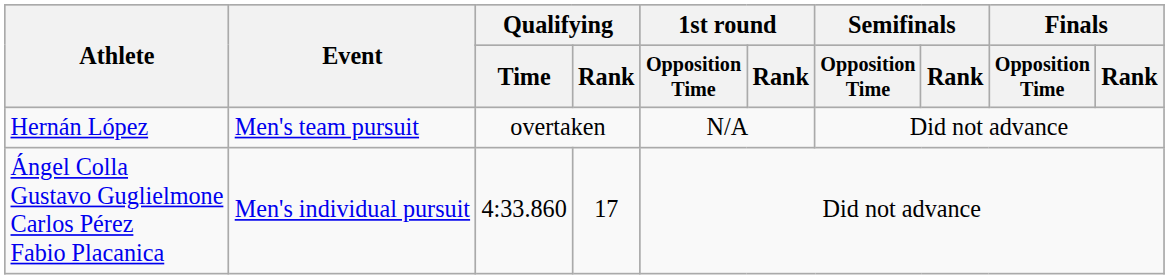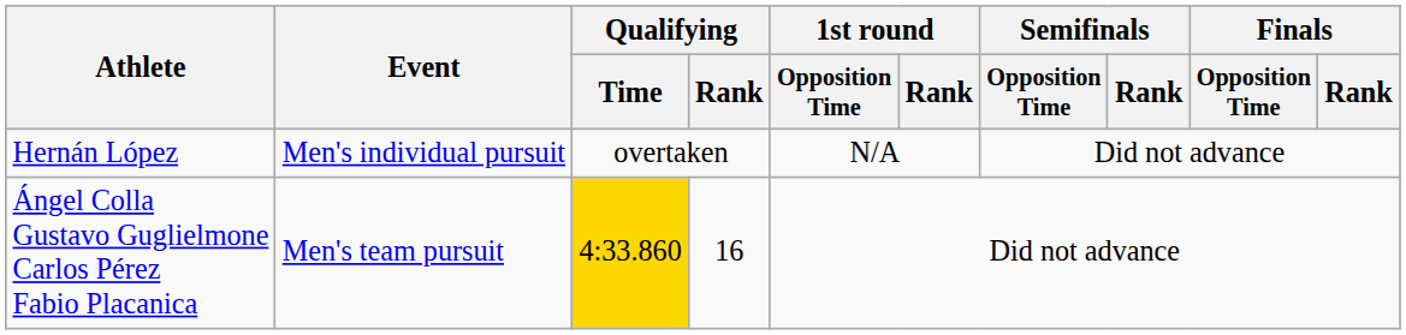Hernán López | Event: Men's team pursuit -> Men's individual pursuit
Ángel Colla Gustavo Guglielmone Carlos Pérez Fabio Placanica | Event: Men's individual pursuit -> Men's team pursuit
Ángel Colla Gustavo Guglielmone Carlos Pérez Fabio Placanica | Qualifying / Time: no background -> gold background
Ángel Colla Gustavo Guglielmone Carlos Pérez Fabio Placanica | Qualifying / Rank: 17 -> 16
